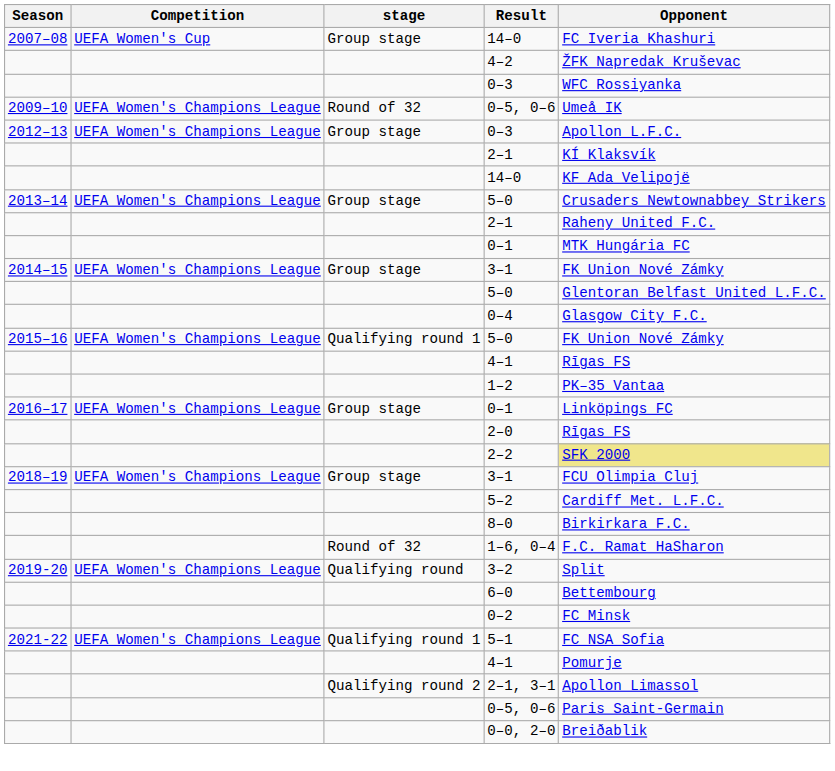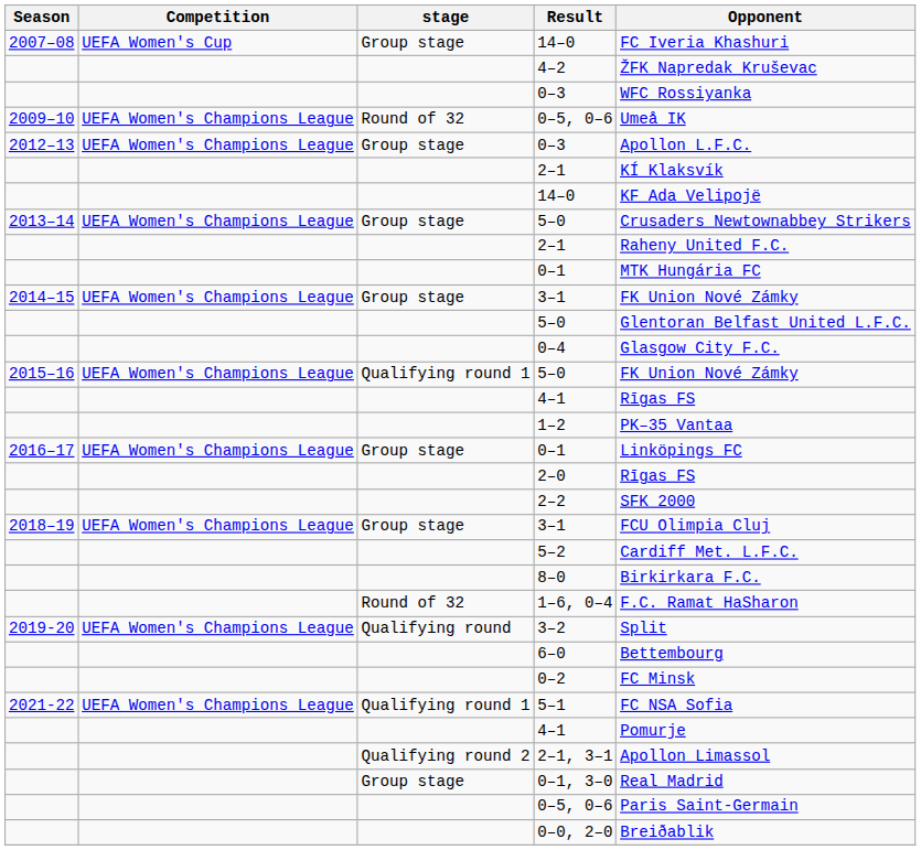2–2 | Opponent: khaki background -> no background
+ row: Group stage | 0–1, 3–0 | Real Madrid
